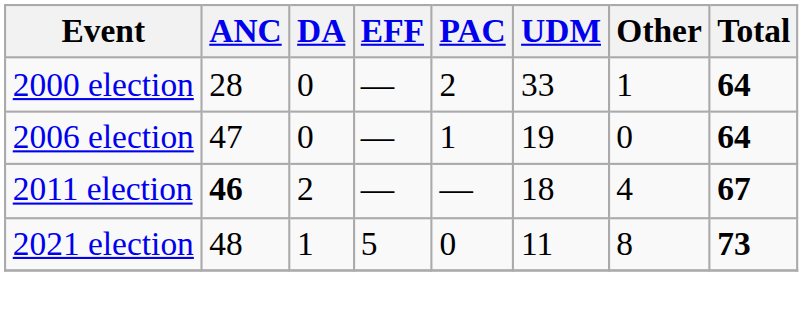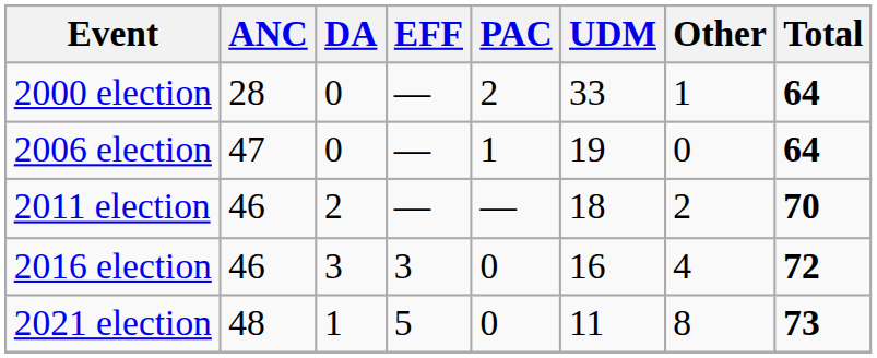2011 election | ANC: bold -> normal
2011 election | Other: 4 -> 2
2011 election | Total: 67 -> 70
+ row: 2016 election | 46 | 3 | 3 | 0 | 16 | 4 | 72
